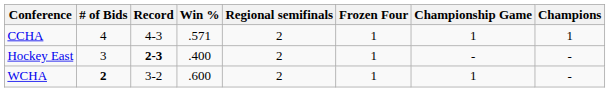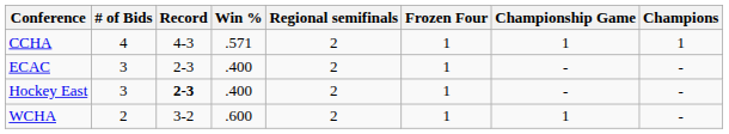+ row: ECAC | 3 | 2-3 | .400 | 2 | 1 | - | -
WCHA | # of Bids: bold -> normal
